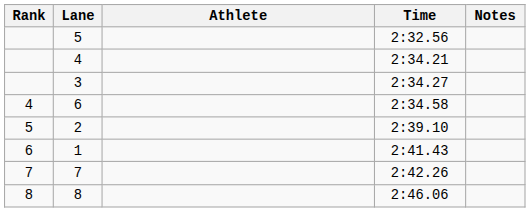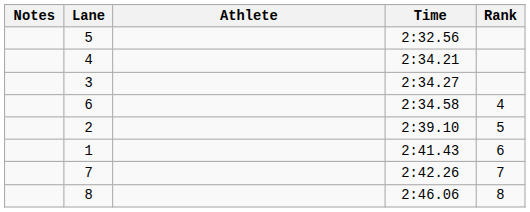columns swapped: Rank <-> Notes
